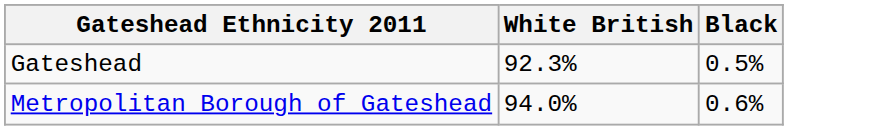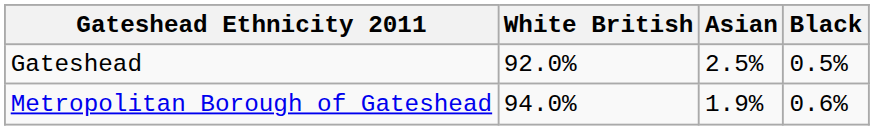+ column: Asian | 2.5% | 1.9%
Gateshead | White British: 92.3% -> 92.0%
